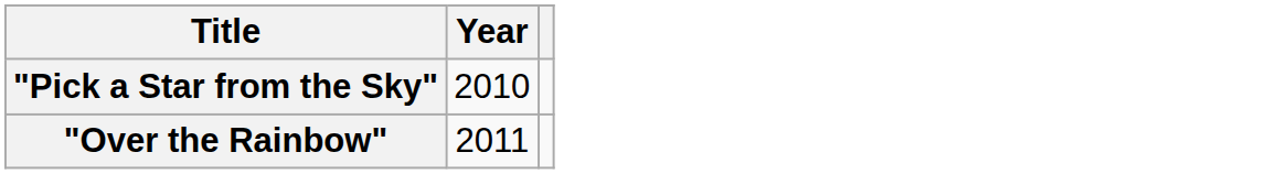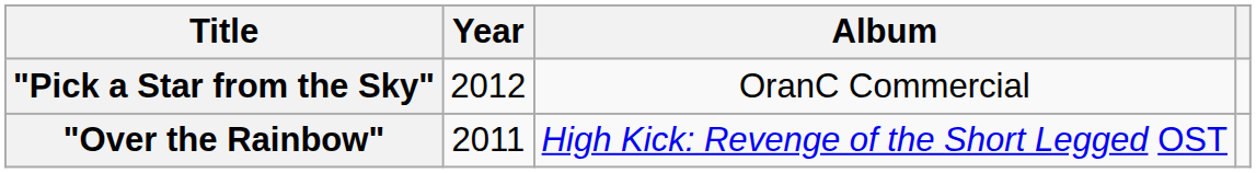+ column: Album | OranC Commercial | High Kick: Revenge of the Short Legged OST
"Pick a Star from the Sky" | Year: 2010 -> 2012
